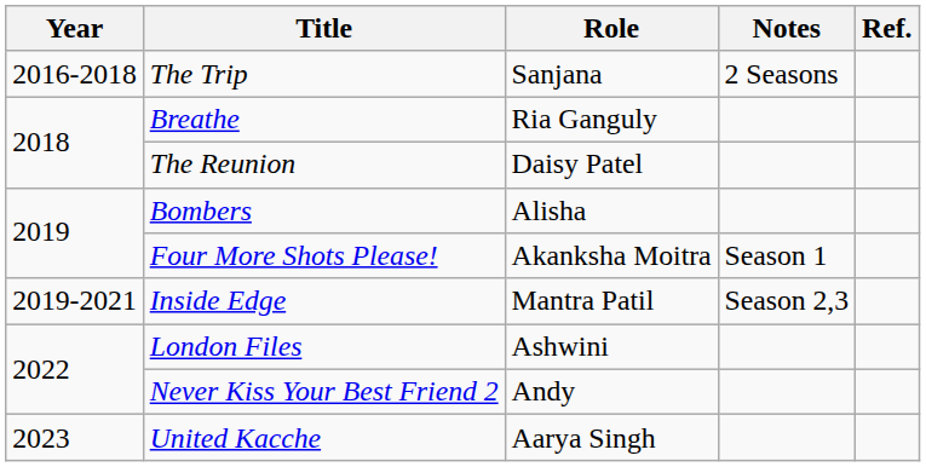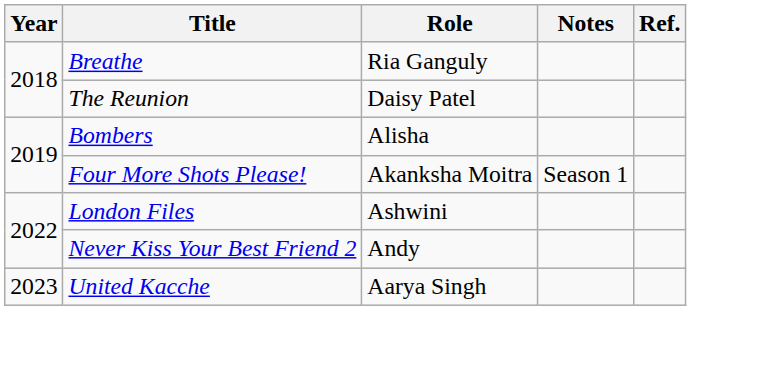- row: 2016-2018 | The Trip | Sanjana | 2 Seasons
- row: 2019-2021 | Inside Edge | Mantra Patil | Season 2,3
